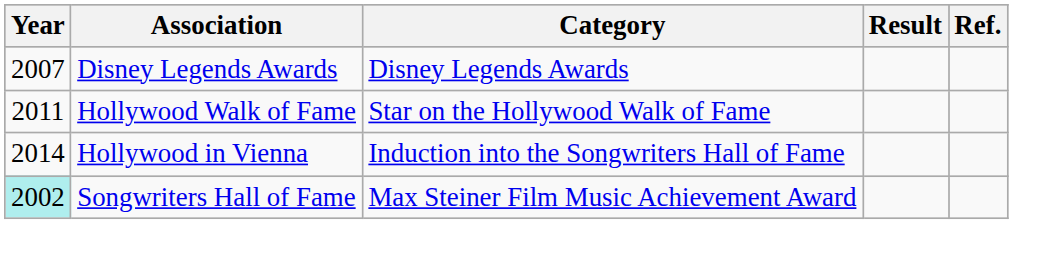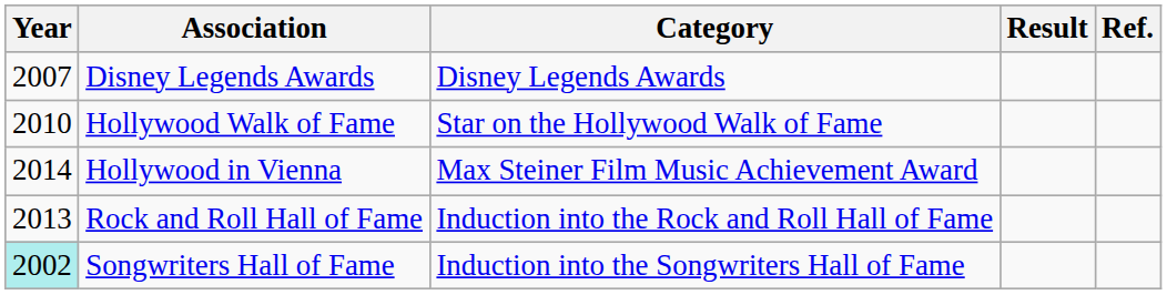Hollywood Walk of Fame | Year: 2011 -> 2010
Hollywood in Vienna | Category: Induction into the Songwriters Hall of Fame -> Max Steiner Film Music Achievement Award
+ row: 2013 | Rock and Roll Hall of Fame | Induction into the Rock and Roll Hall of Fame
Songwriters Hall of Fame | Category: Max Steiner Film Music Achievement Award -> Induction into the Songwriters Hall of Fame
